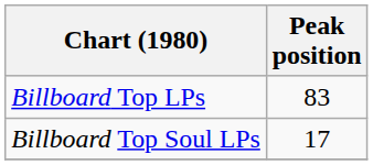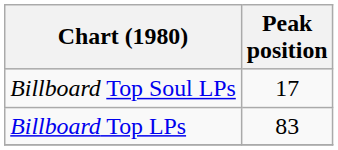rows swapped: Billboard Top LPs <-> Billboard Top Soul LPs
